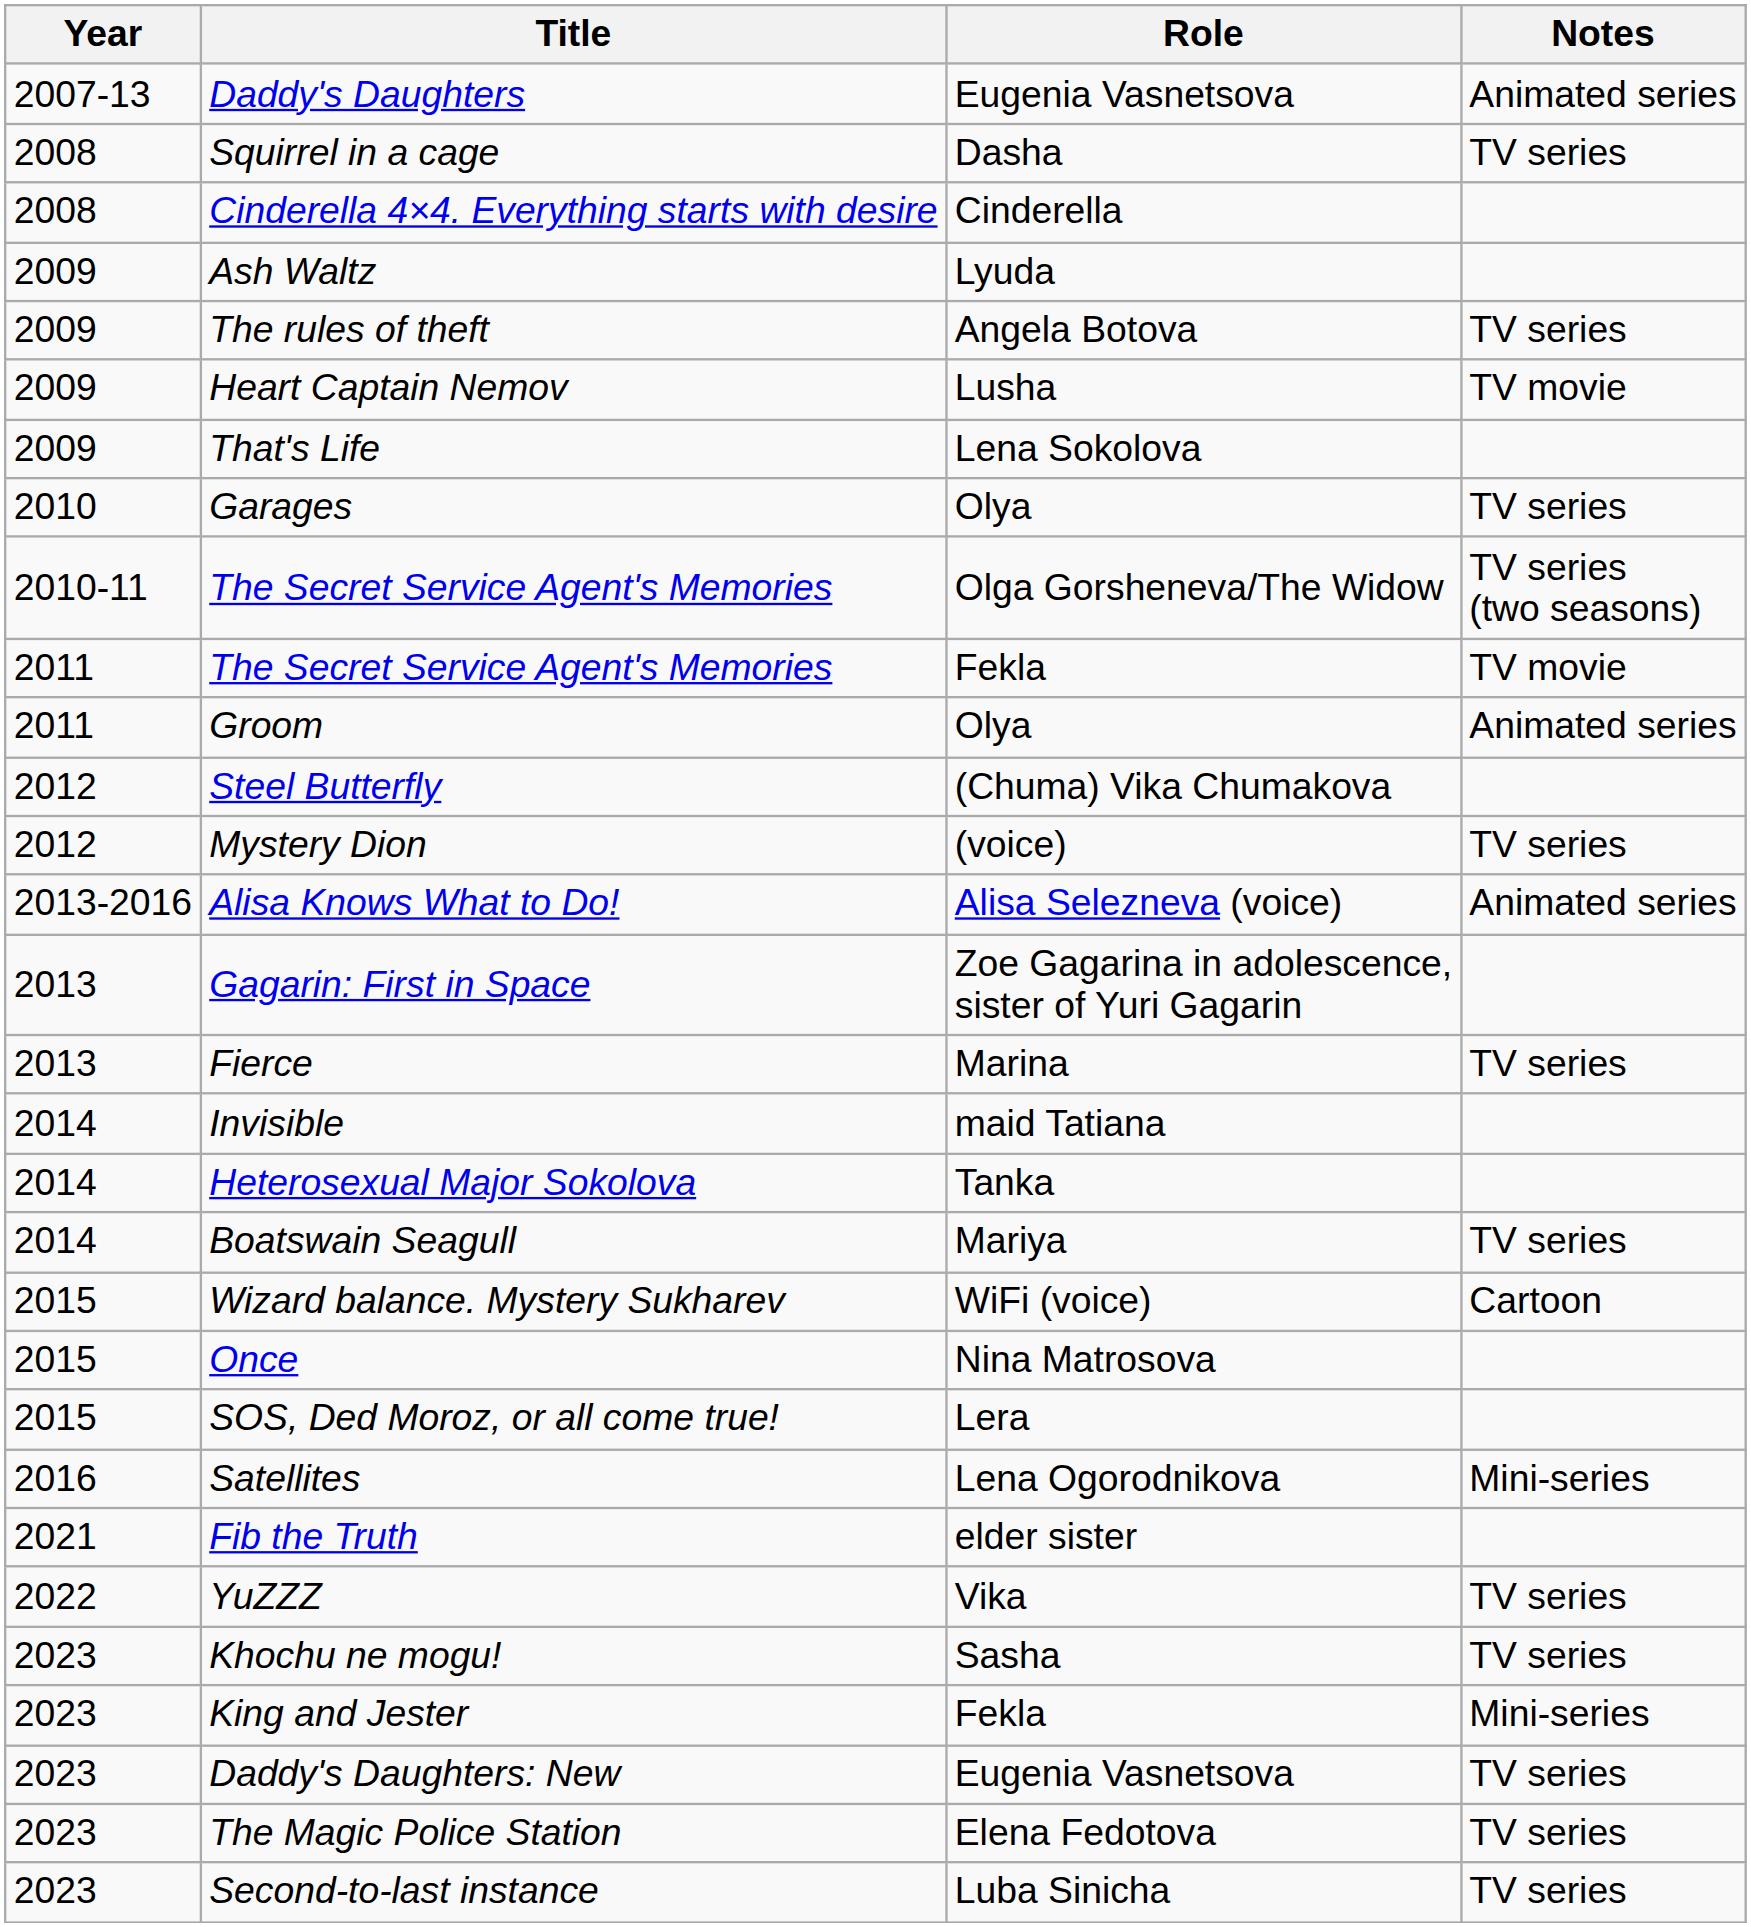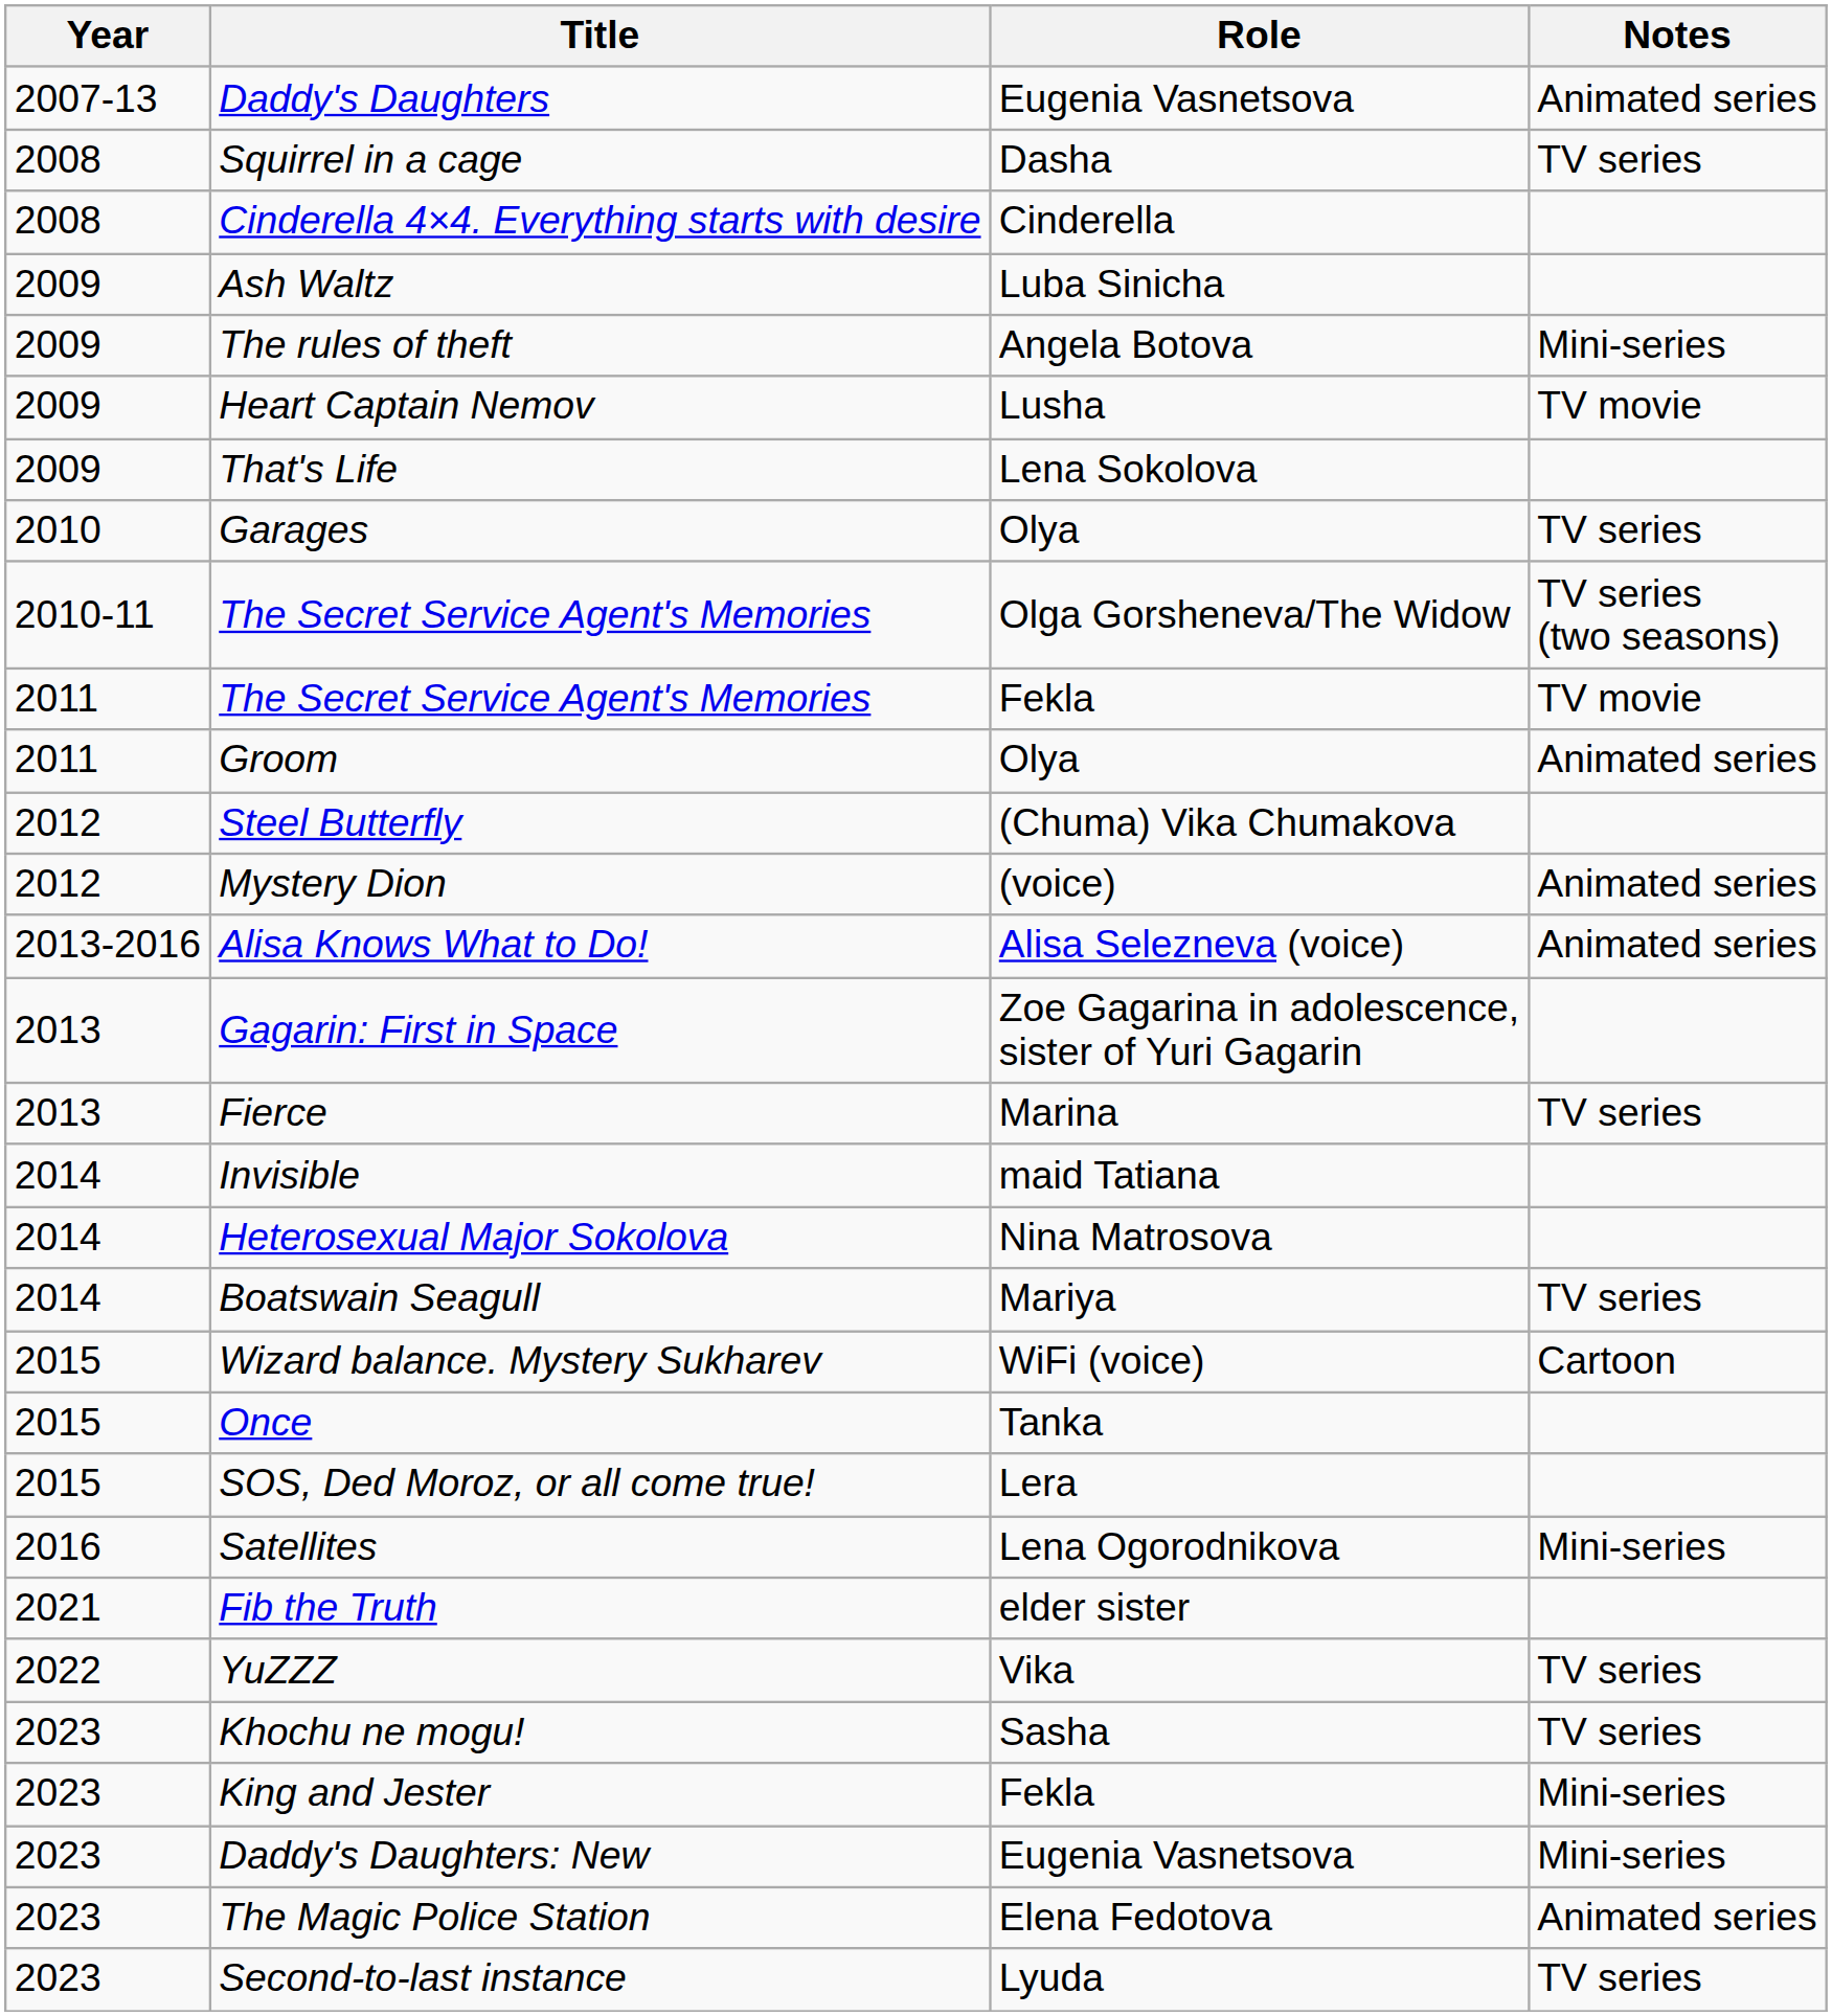Ash Waltz | Role: Lyuda -> Luba Sinicha
The rules of theft | Notes: TV series -> Mini-series
Mystery Dion | Notes: TV series -> Animated series
Heterosexual Major Sokolova | Role: Tanka -> Nina Matrosova
Once | Role: Nina Matrosova -> Tanka
Daddy's Daughters: New | Notes: TV series -> Mini-series
The Magic Police Station | Notes: TV series -> Animated series
Second-to-last instance | Role: Luba Sinicha -> Lyuda
